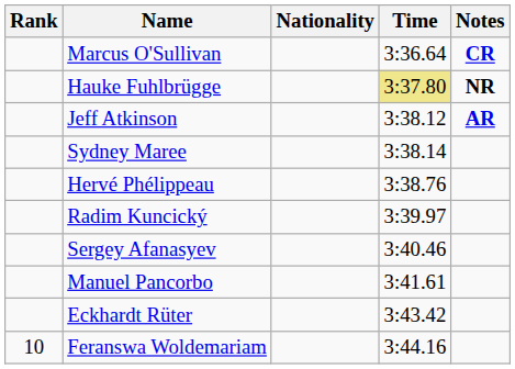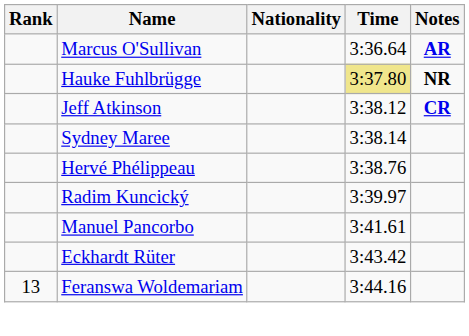Marcus O'Sullivan | Notes: CR -> AR
Jeff Atkinson | Notes: AR -> CR
- row: Sergey Afanasyev | 3:40.46
Feranswa Woldemariam | Rank: 10 -> 13
